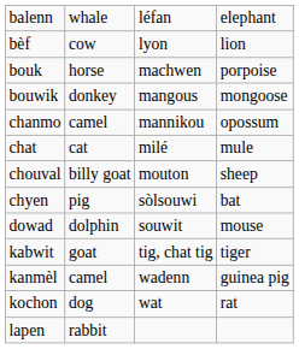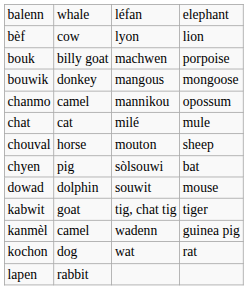bouk | column 2: horse -> billy goat
chouval | column 2: billy goat -> horse
